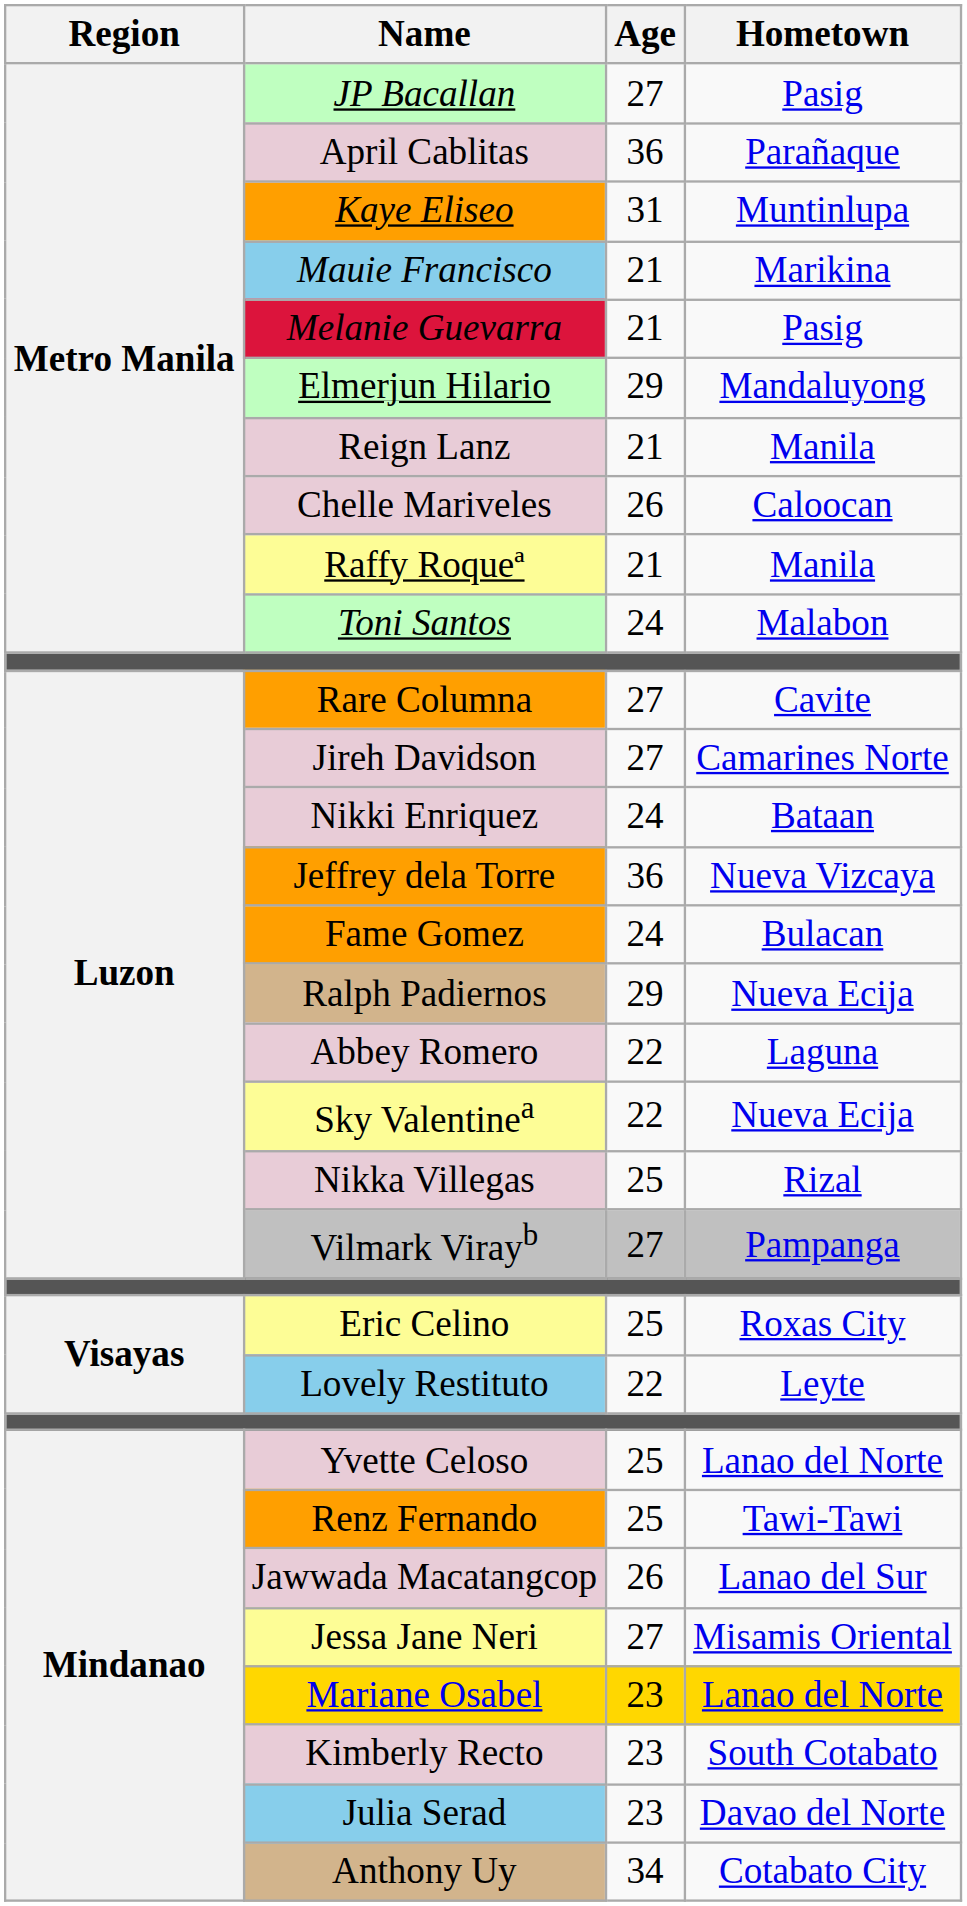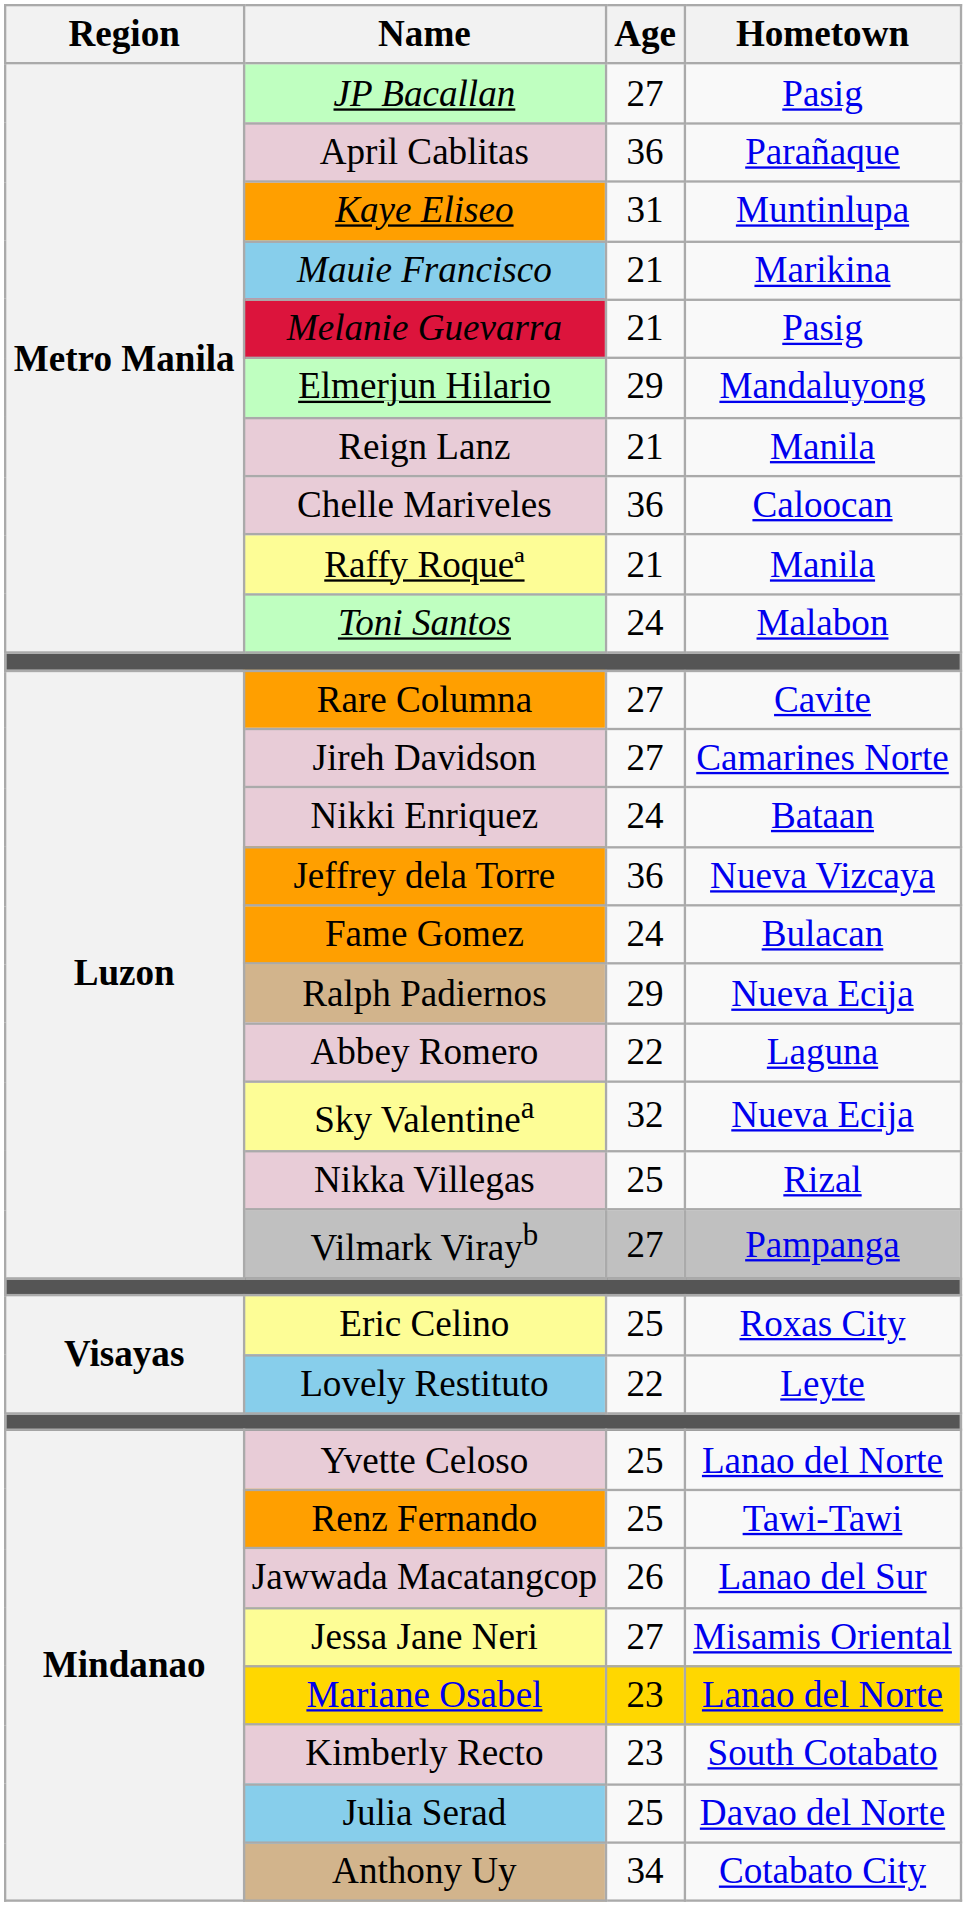Chelle Mariveles | Age: 26 -> 36
Sky Valentinea | Age: 22 -> 32
Julia Serad | Age: 23 -> 25
